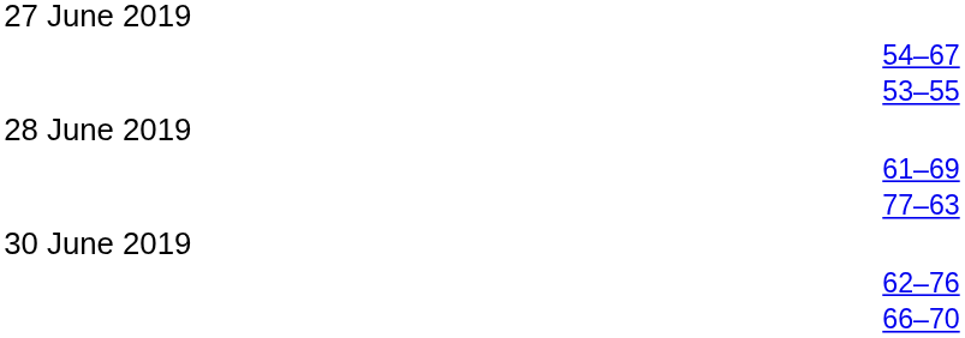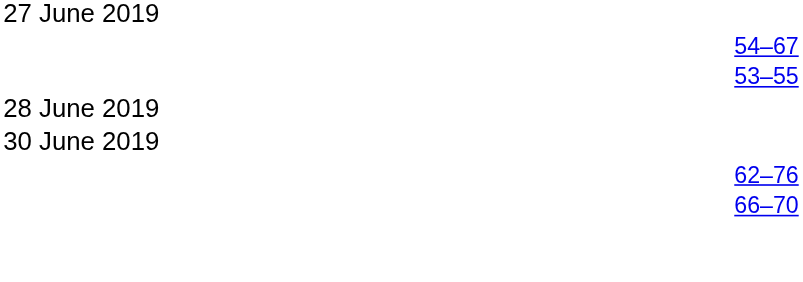- row: 61–69
- row: 77–63
